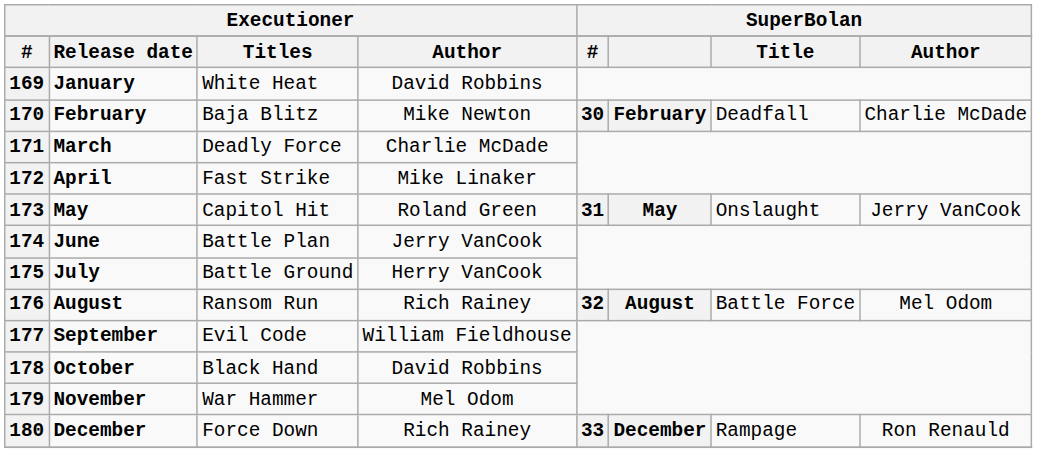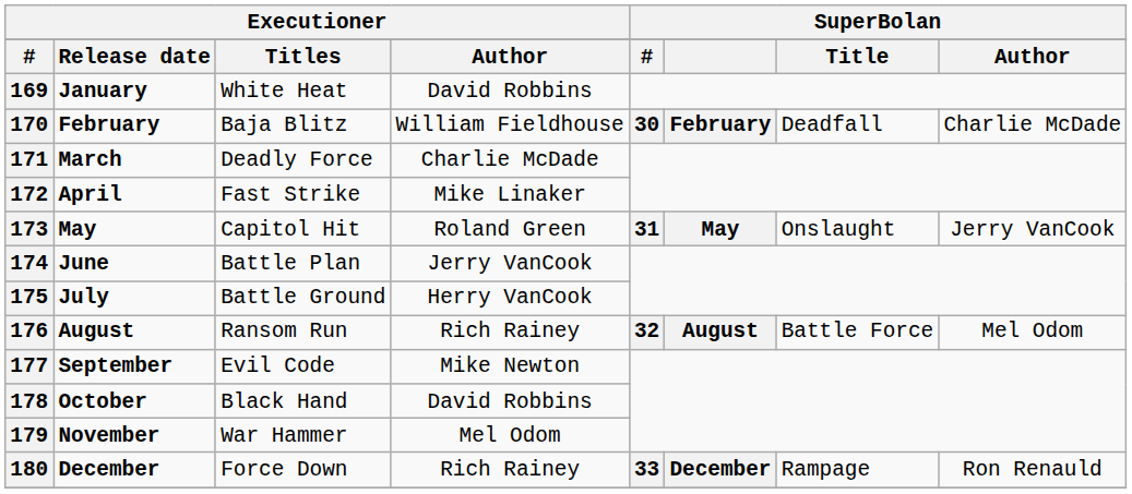170 | column 4: Mike Newton -> William Fieldhouse
177 | column 4: William Fieldhouse -> Mike Newton
